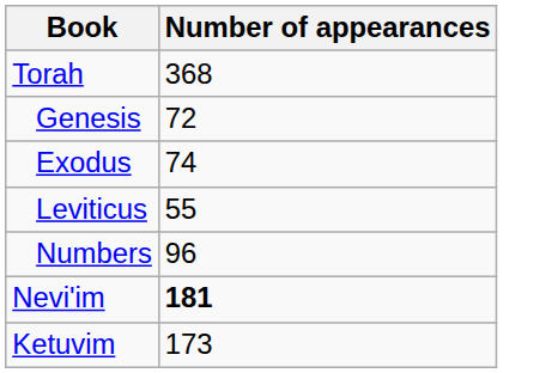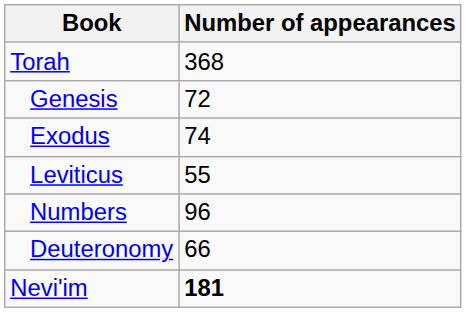+ row: Deuteronomy | 66
- row: Ketuvim | 173
